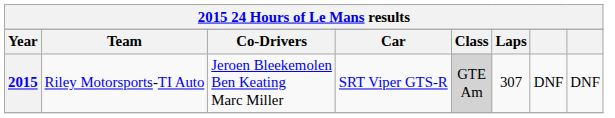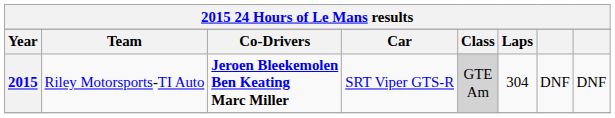2015 | Co-Drivers: normal -> bold
2015 | Laps: 307 -> 304
